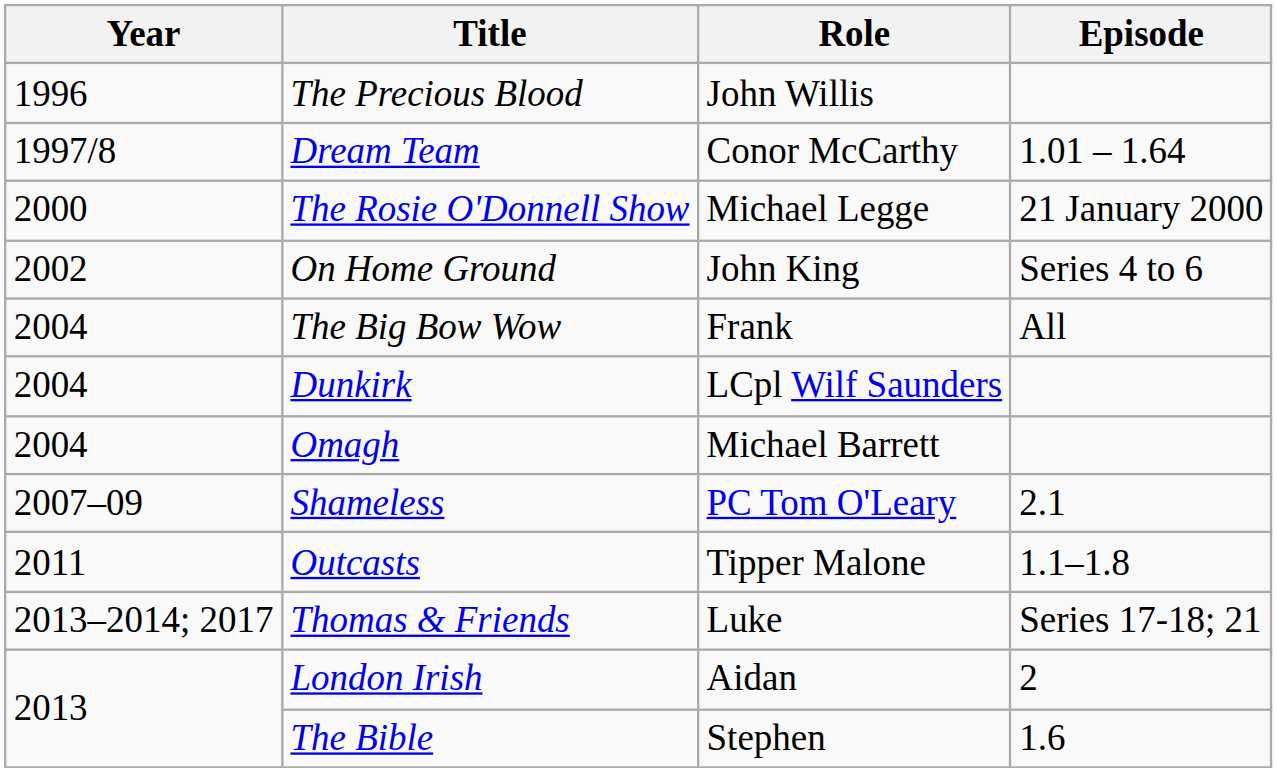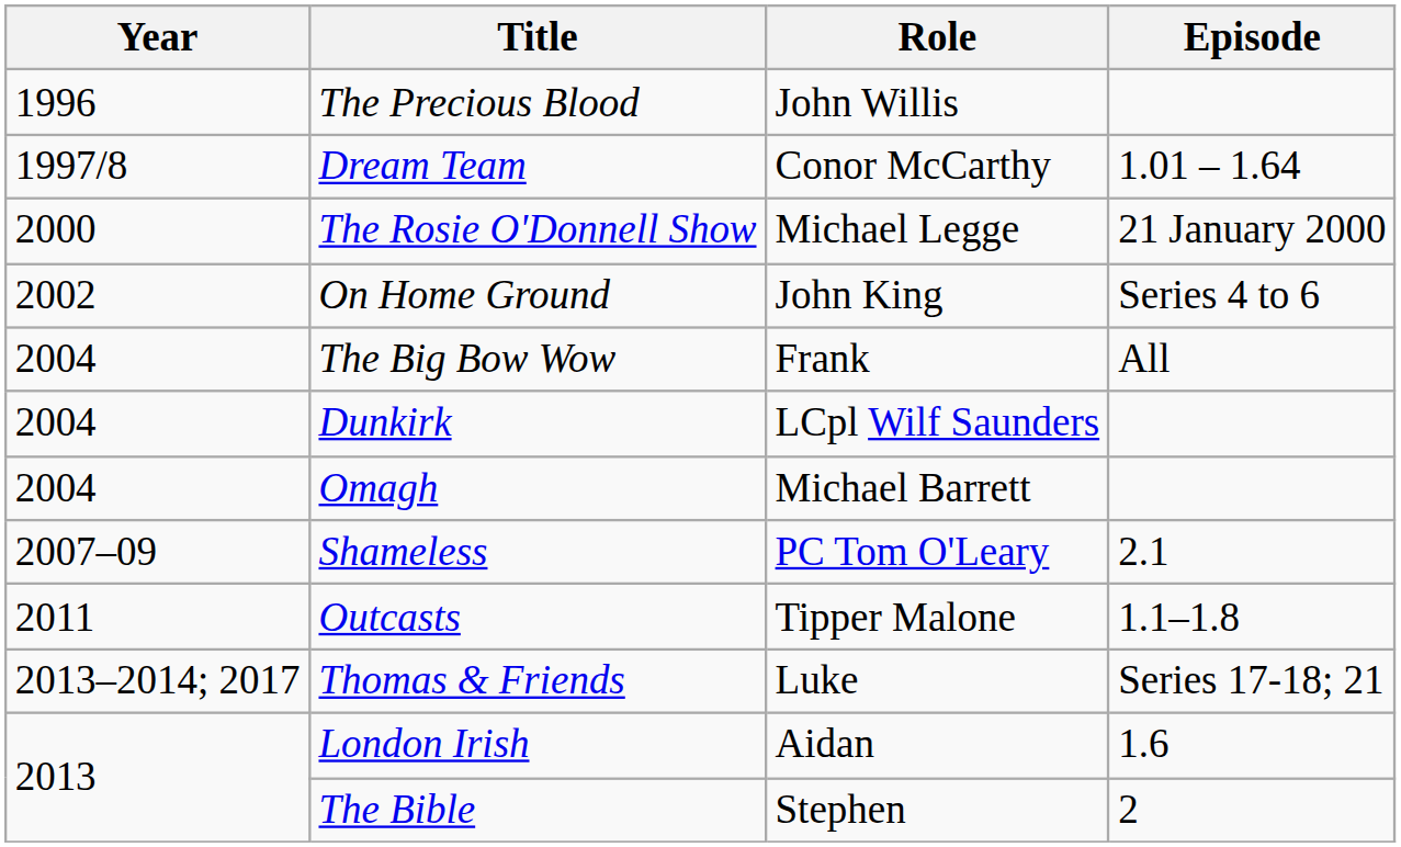London Irish | Episode: 2 -> 1.6
The Bible | Episode: 1.6 -> 2
